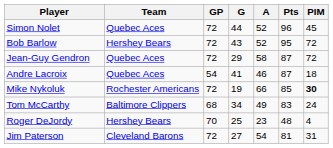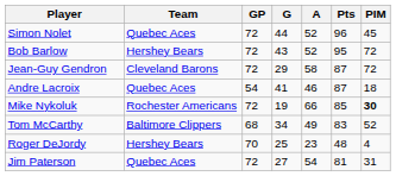Jean-Guy Gendron | Team: Quebec Aces -> Cleveland Barons
Tom McCarthy | PIM: 24 -> 52
Jim Paterson | Team: Cleveland Barons -> Quebec Aces
